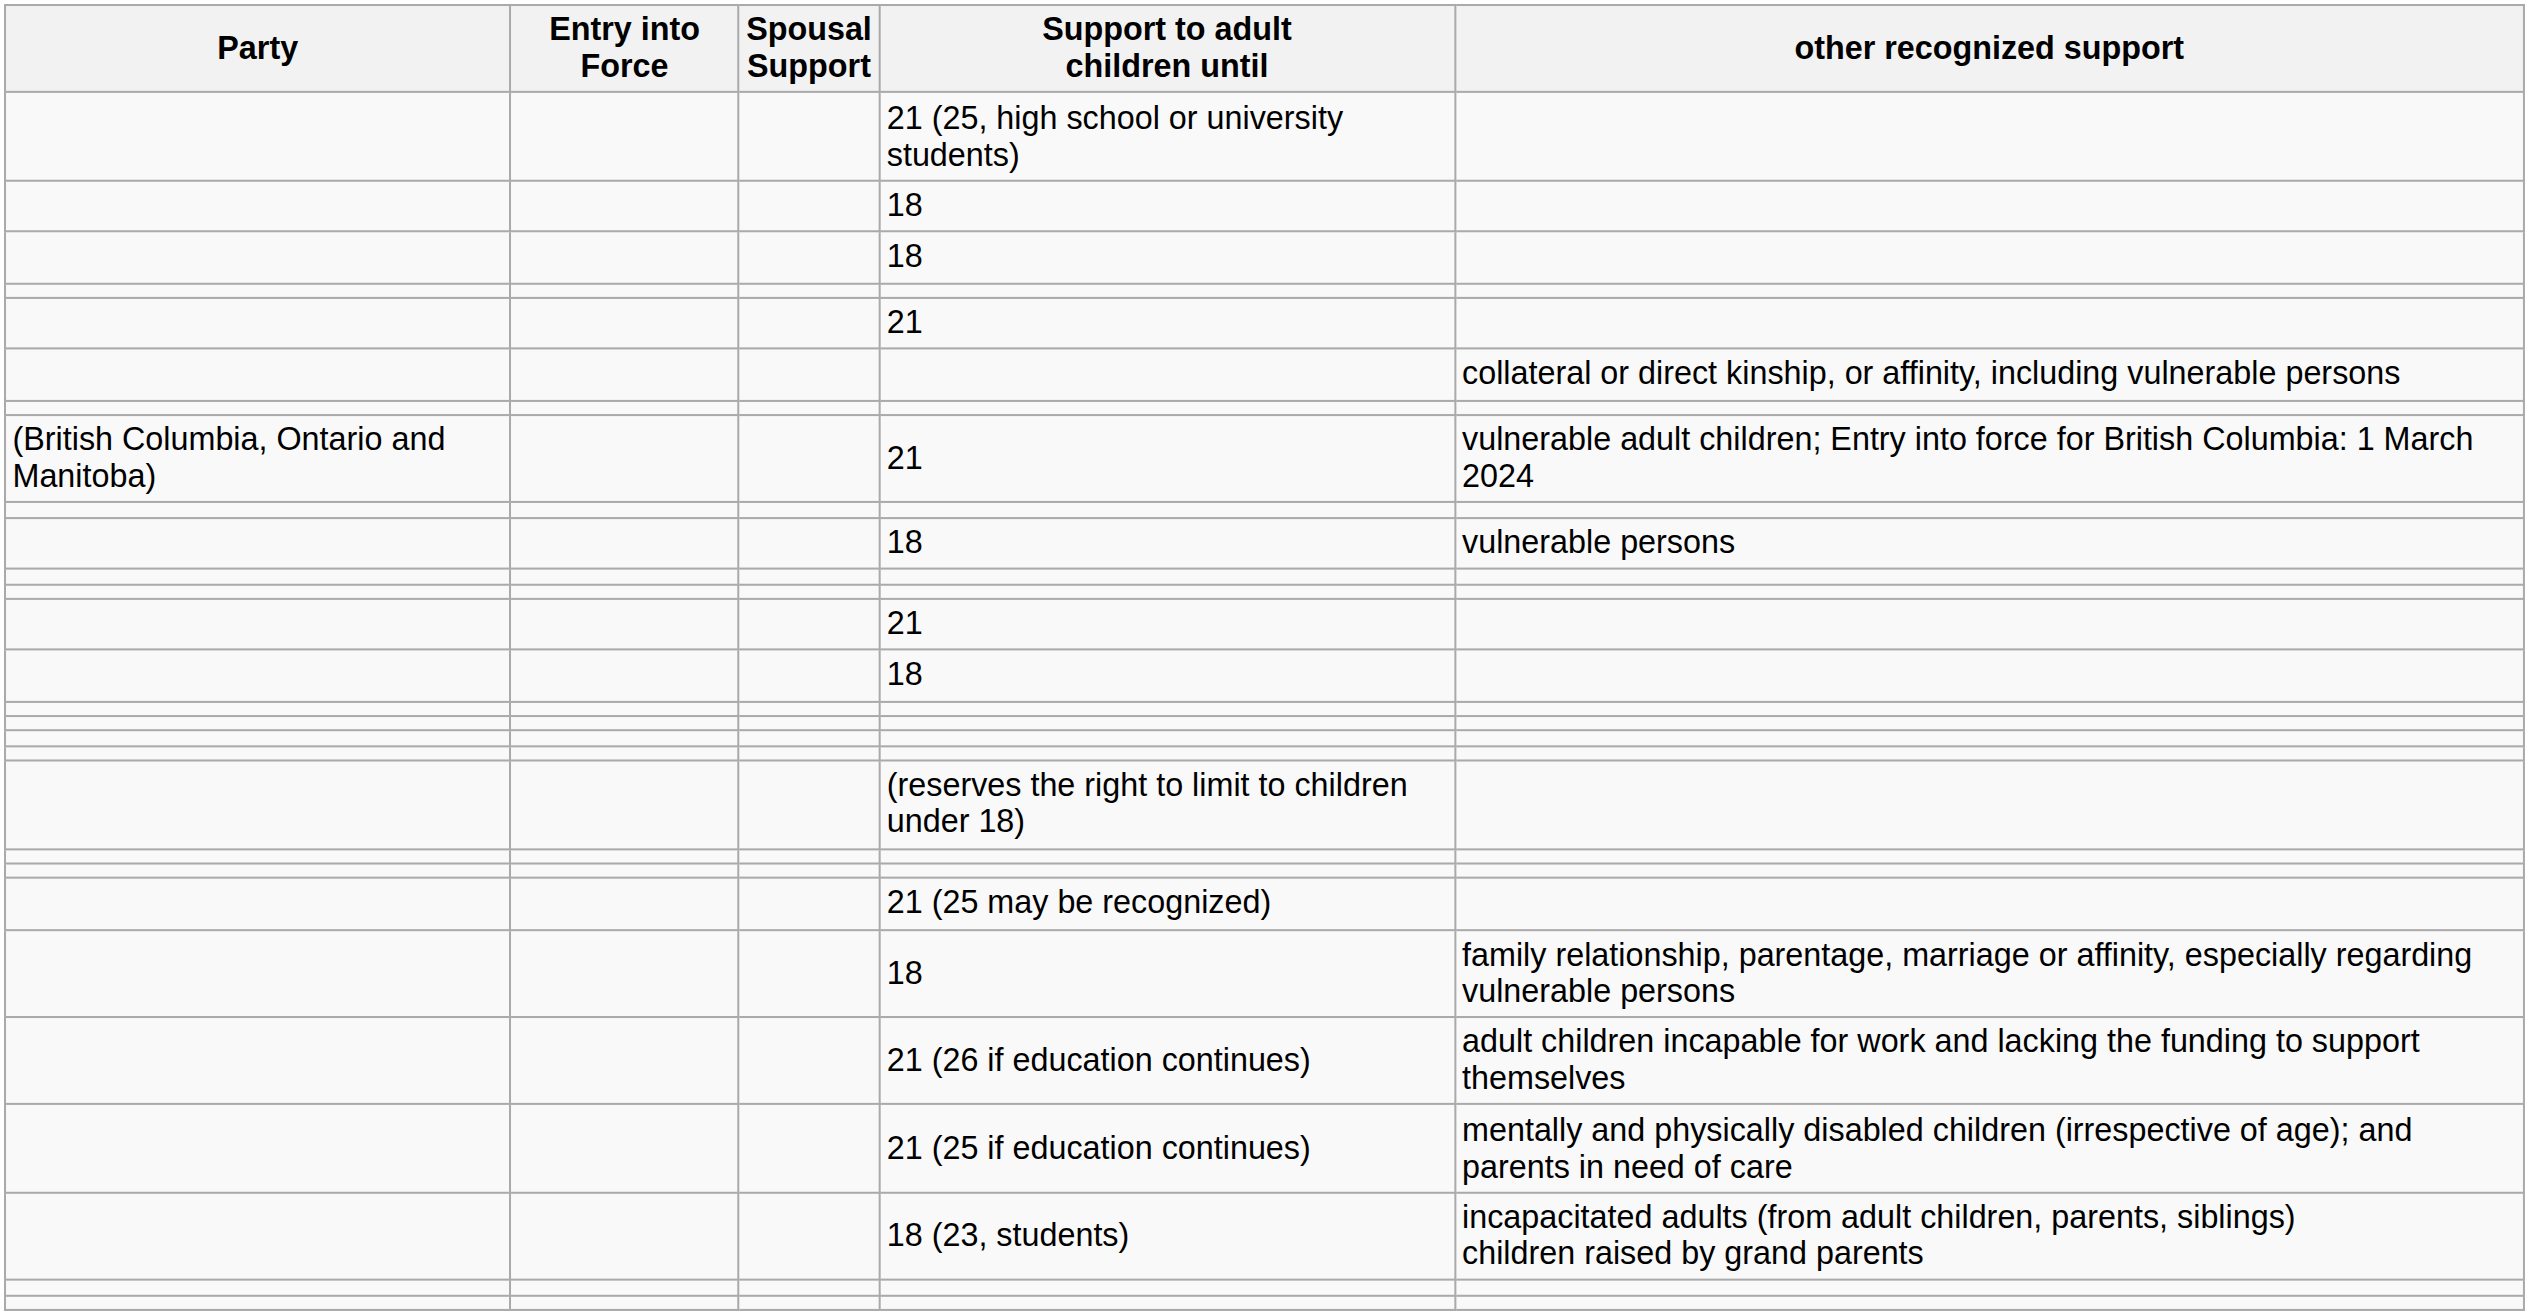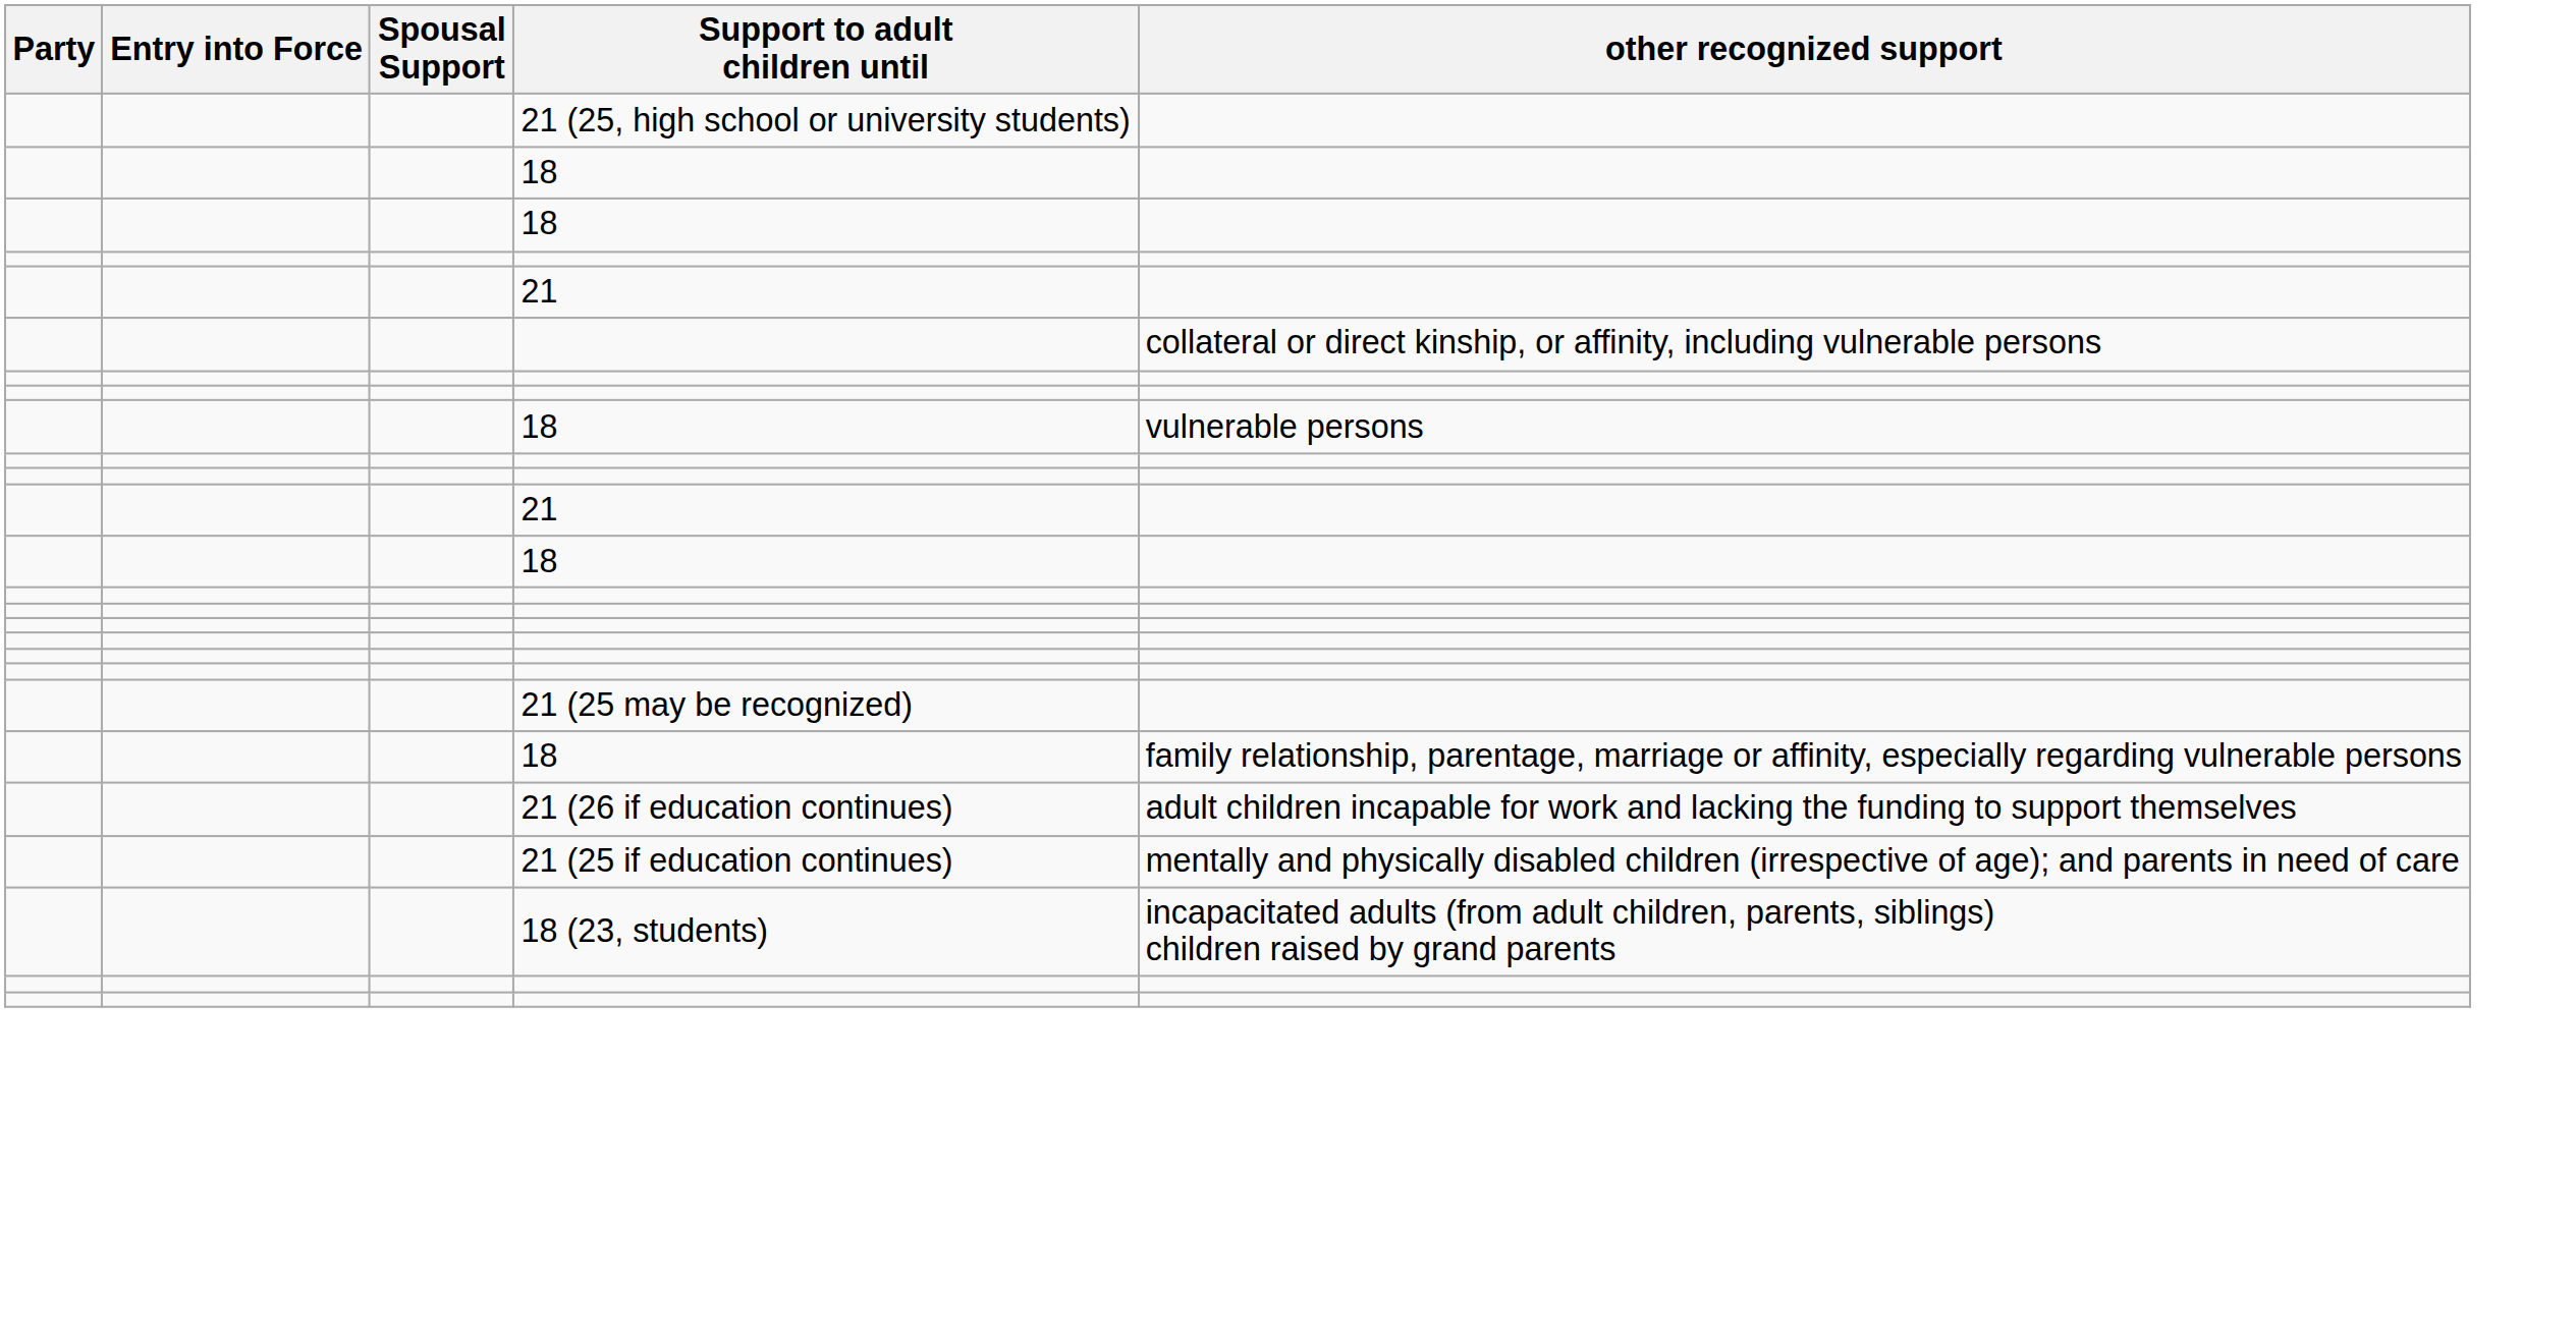- row: (British Columbia, Ontario and Manitoba) | 21 | vulnerable adult children; Entry into force for British Columbia: 1 March 2024
- row: (reserves the right to limit to children under 18)
